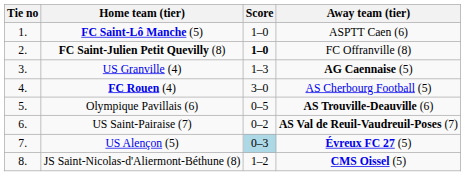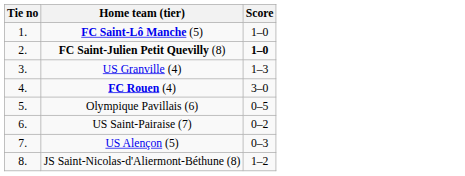- column: Away team (tier) | ASPTT Caen (6) | FC Offranville (8) | AG Caennaise (5) | AS Cherbourg Football (5) | AS Trouville-Deauville (6) | AS Val de Reuil-Vaudreuil-Poses (7) | Évreux FC 27 (5) | CMS Oissel (5)
US Alençon (5) | Score: lightblue background -> no background
